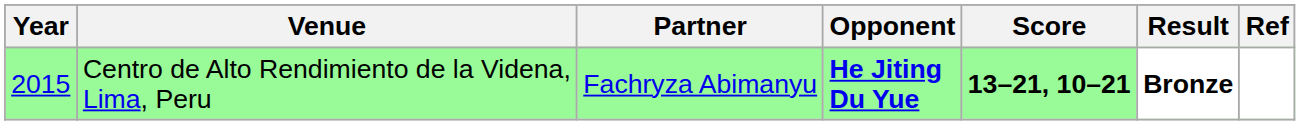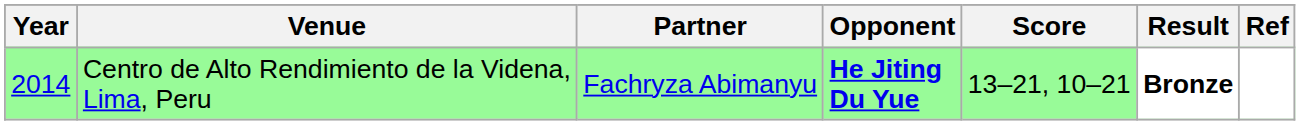Centro de Alto Rendimiento de la Videna, Lima, Peru | Year: 2015 -> 2014
Centro de Alto Rendimiento de la Videna, Lima, Peru | Score: bold -> normal
